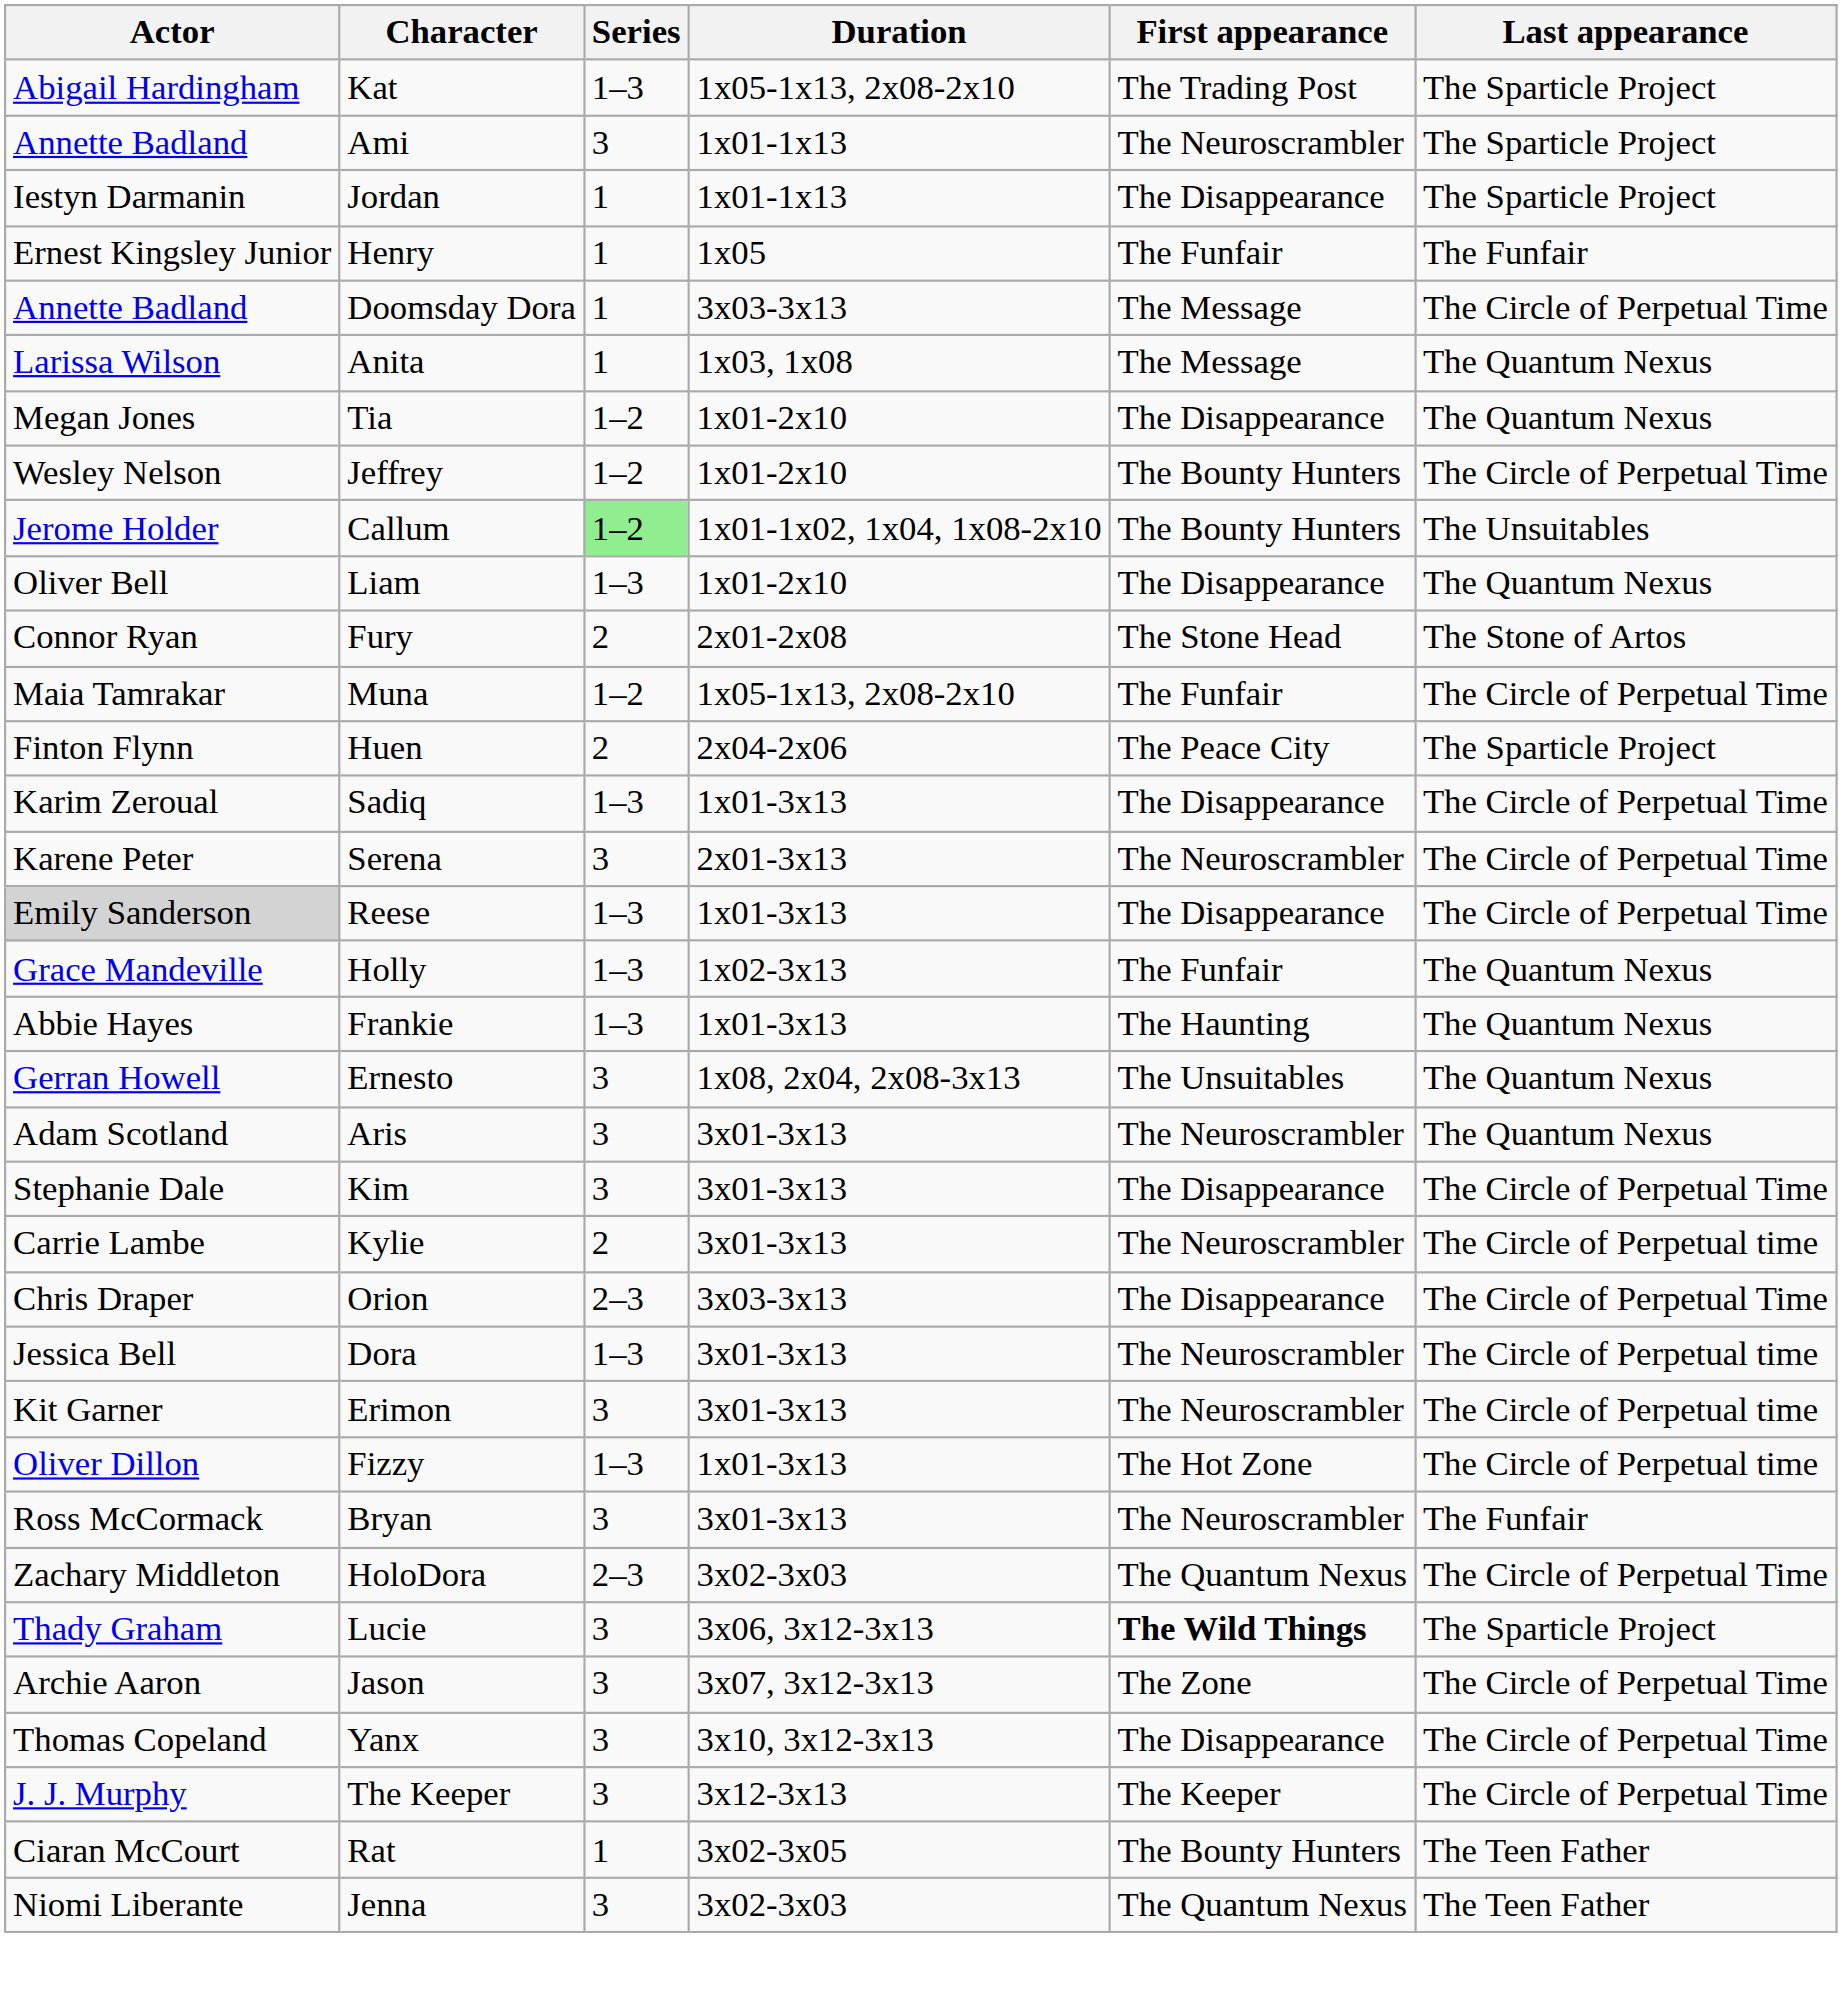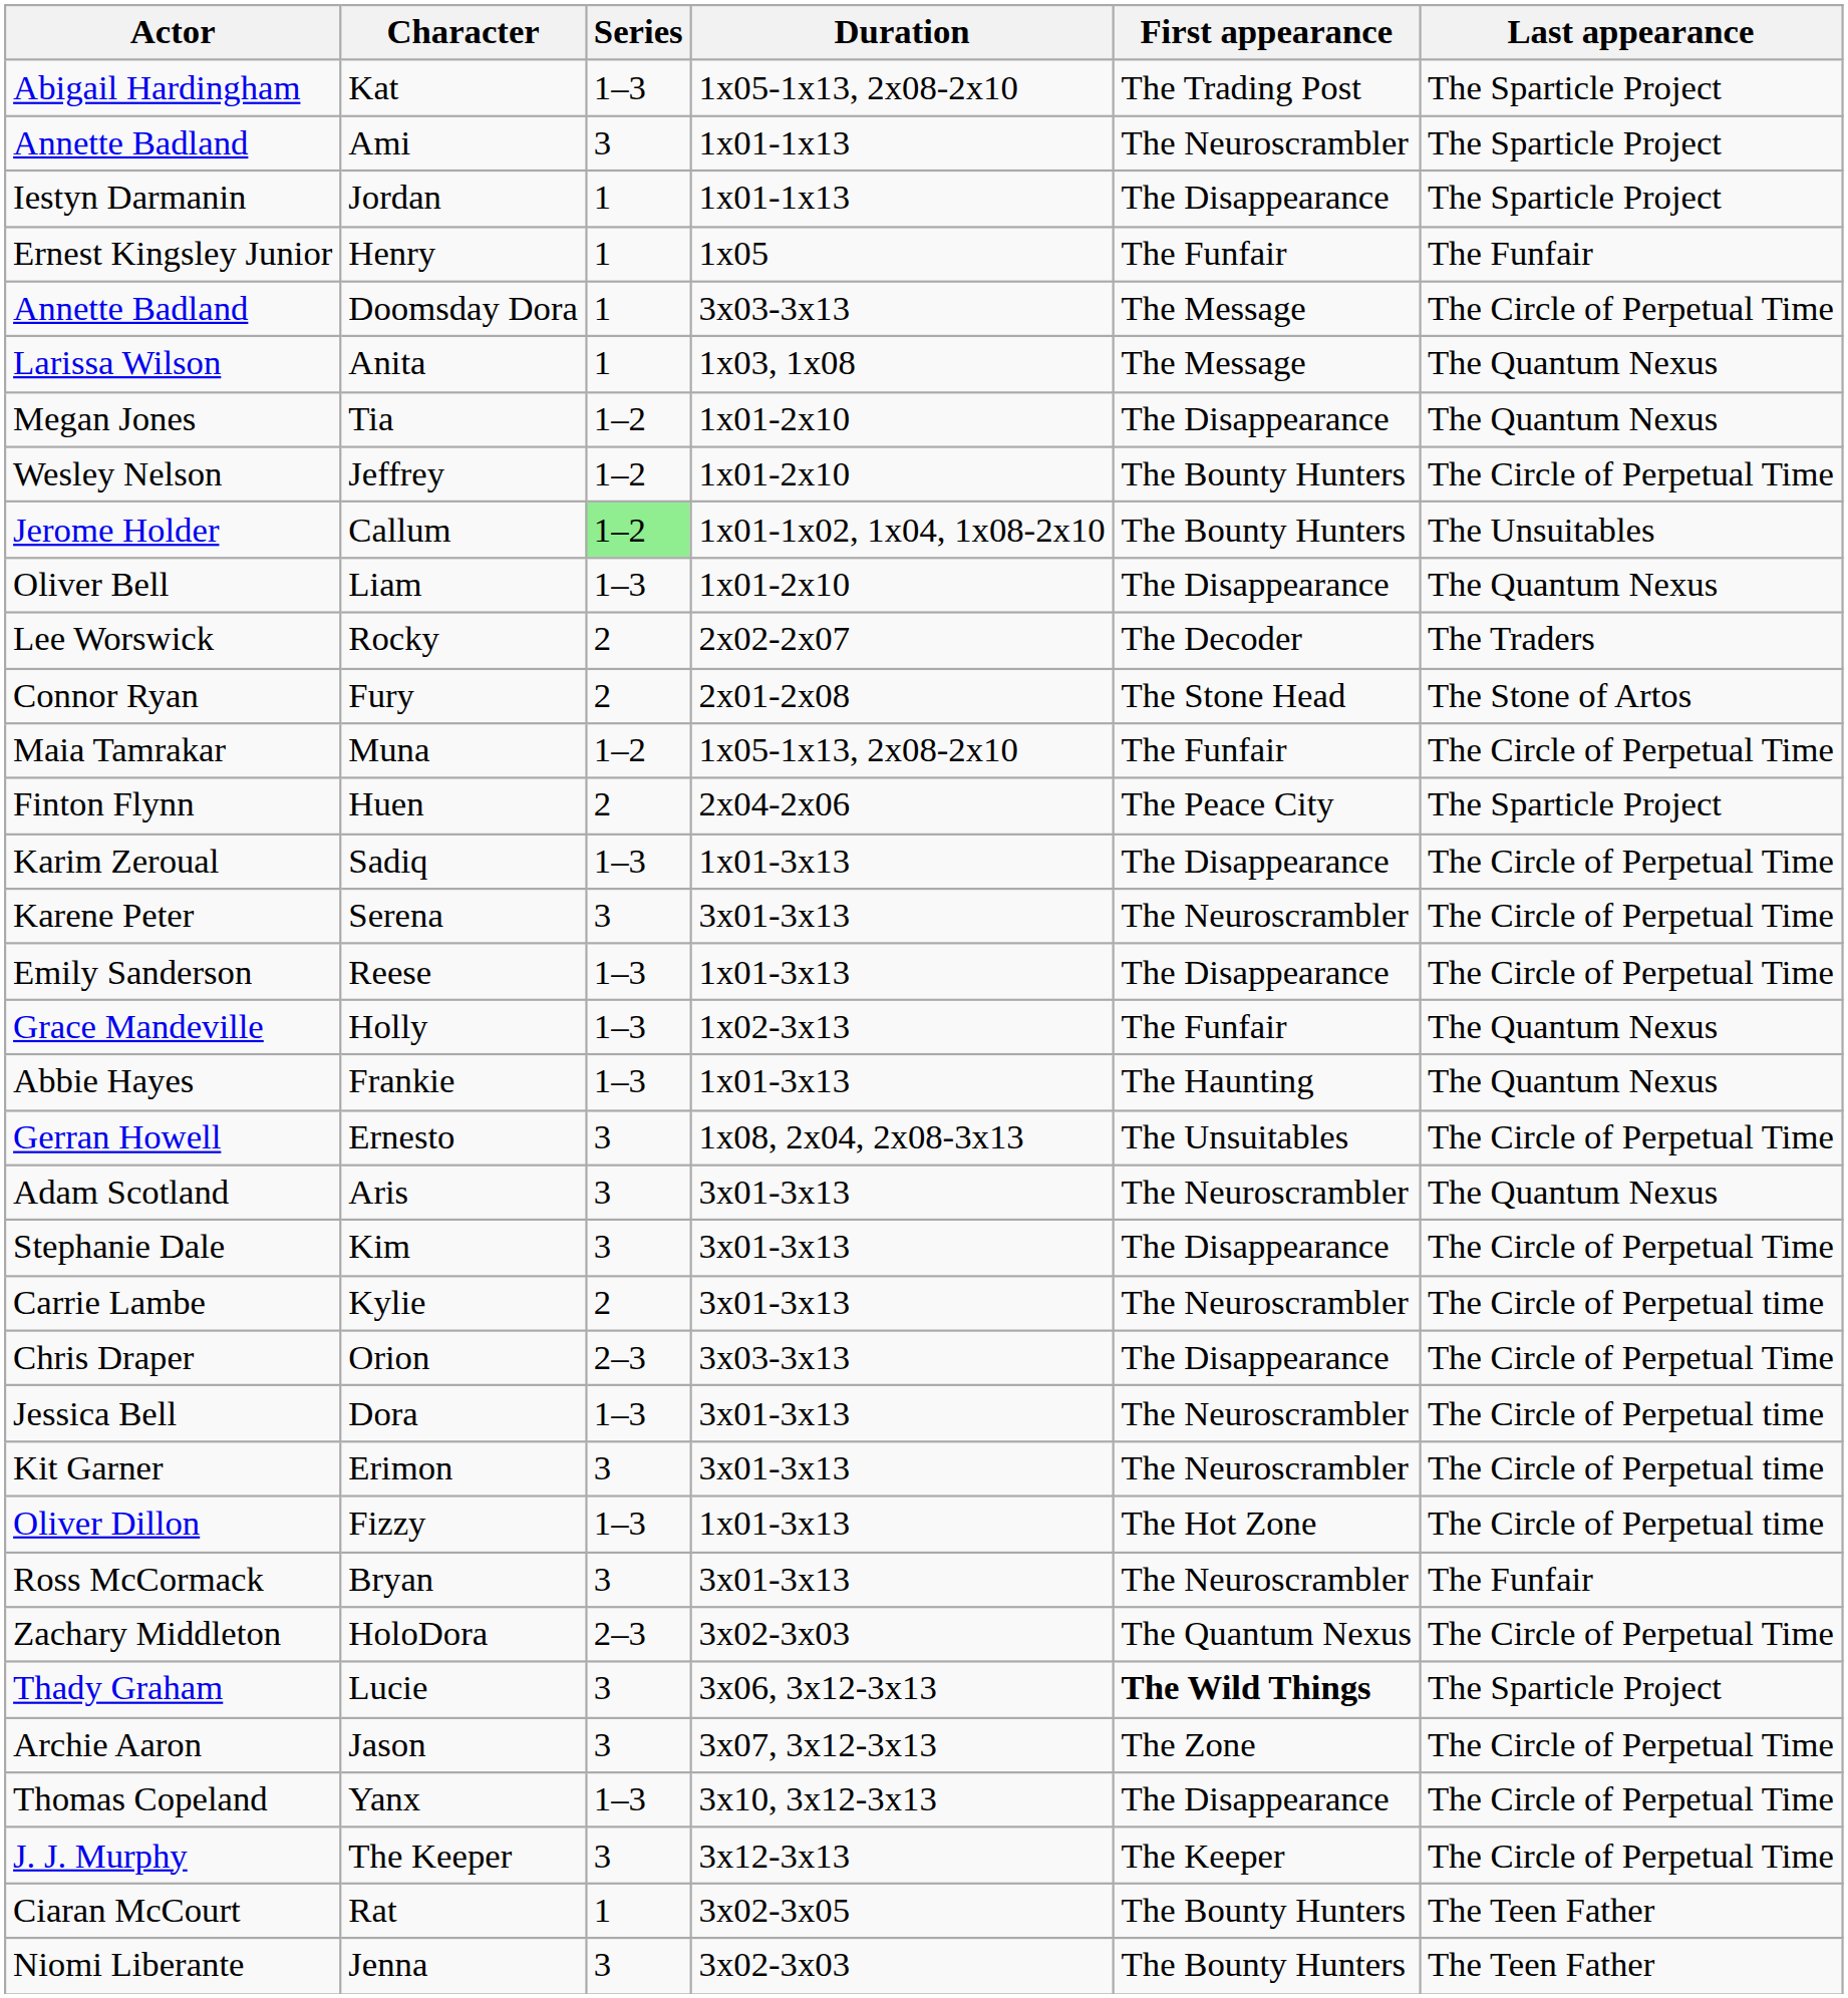+ row: Lee Worswick | Rocky | 2 | 2x02-2x07 | The Decoder | The Traders
Serena | Duration: 2x01-3x13 -> 3x01-3x13
Reese | Actor: lightgrey background -> no background
Ernesto | Last appearance: The Quantum Nexus -> The Circle of Perpetual Time
Yanx | Series: 3 -> 1–3
Jenna | First appearance: The Quantum Nexus -> The Bounty Hunters
